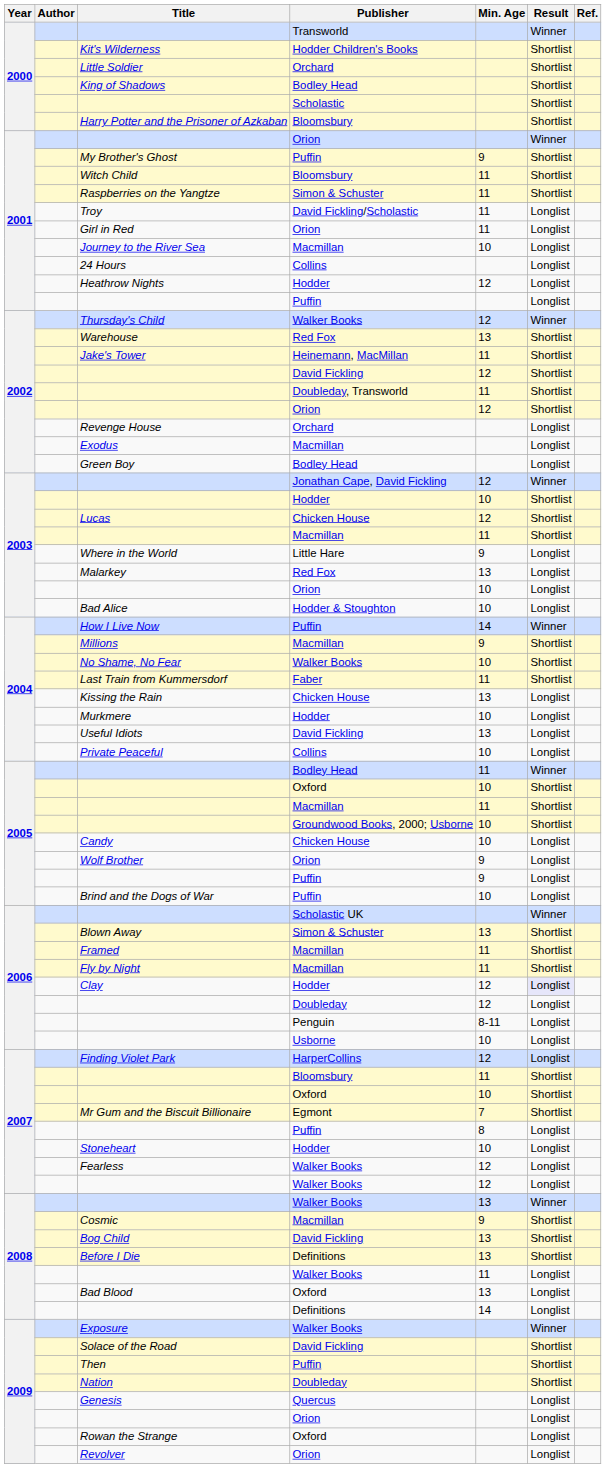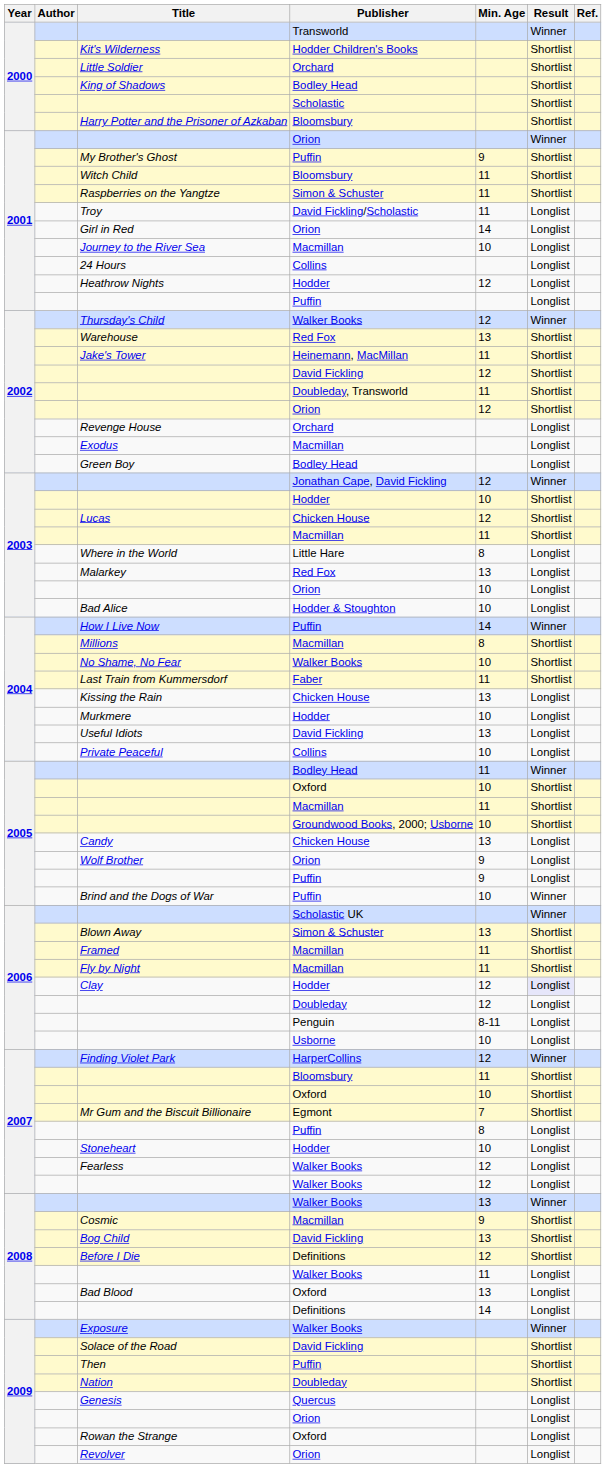Girl in Red | Min. Age: 11 -> 14
Where in the World | Min. Age: 9 -> 8
Millions | Min. Age: 9 -> 8
Candy | Min. Age: 10 -> 13
Brind and the Dogs of War | Result: Longlist -> Winner
Finding Violet Park | Result: Longlist -> Winner
Before I Die | Min. Age: 13 -> 12
